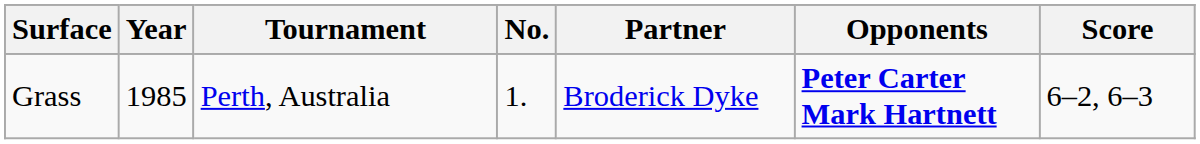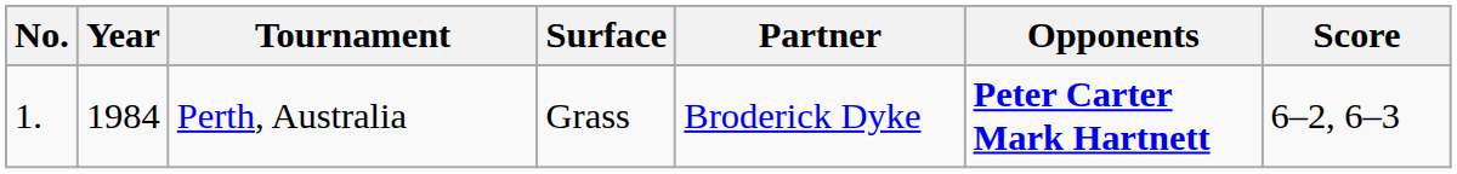columns swapped: No. <-> Surface
Perth, Australia | Year: 1985 -> 1984
